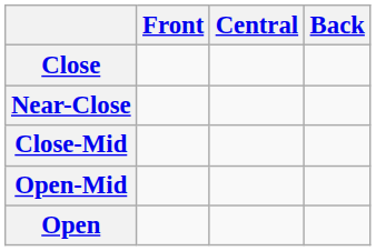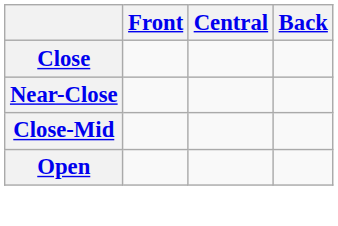- row: Open-Mid
